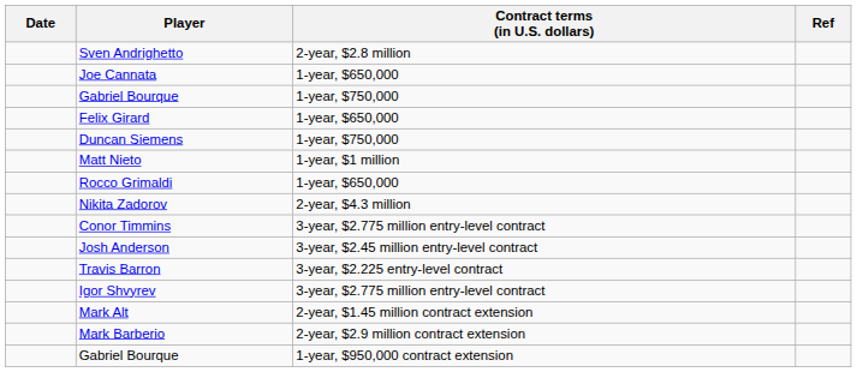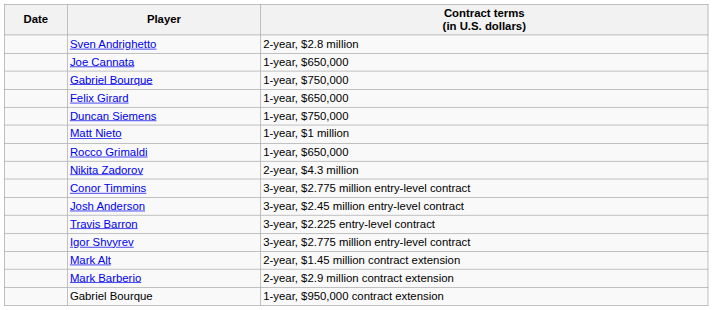- column: Ref
